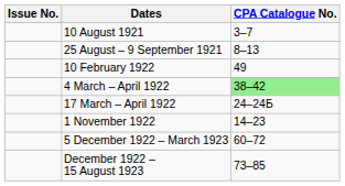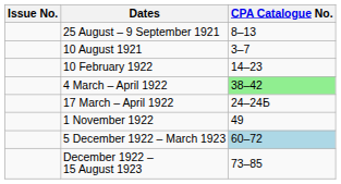rows swapped: 10 August 1921 <-> 25 August – 9 September 1921
10 February 1922 | CPA Catalogue No.: 49 -> 14–23
1 November 1922 | CPA Catalogue No.: 14–23 -> 49
5 December 1922 – March 1923 | CPA Catalogue No.: no background -> lightblue background
